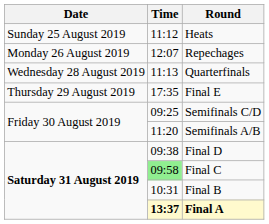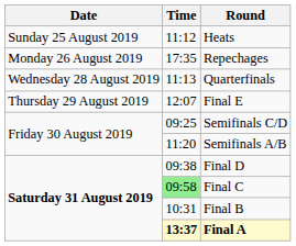Repechages | Time: 12:07 -> 17:35
Final E | Time: 17:35 -> 12:07
